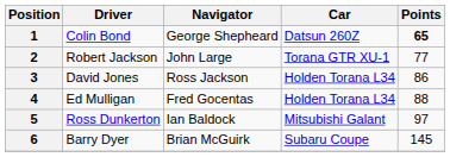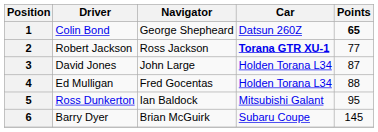2 | Navigator: John Large -> Ross Jackson
2 | Car: normal -> bold
3 | Navigator: Ross Jackson -> John Large
3 | Points: 86 -> 87
5 | Points: 97 -> 95
